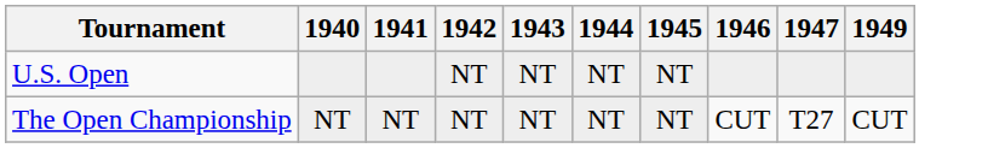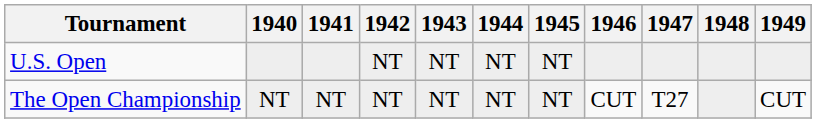+ column: 1948
